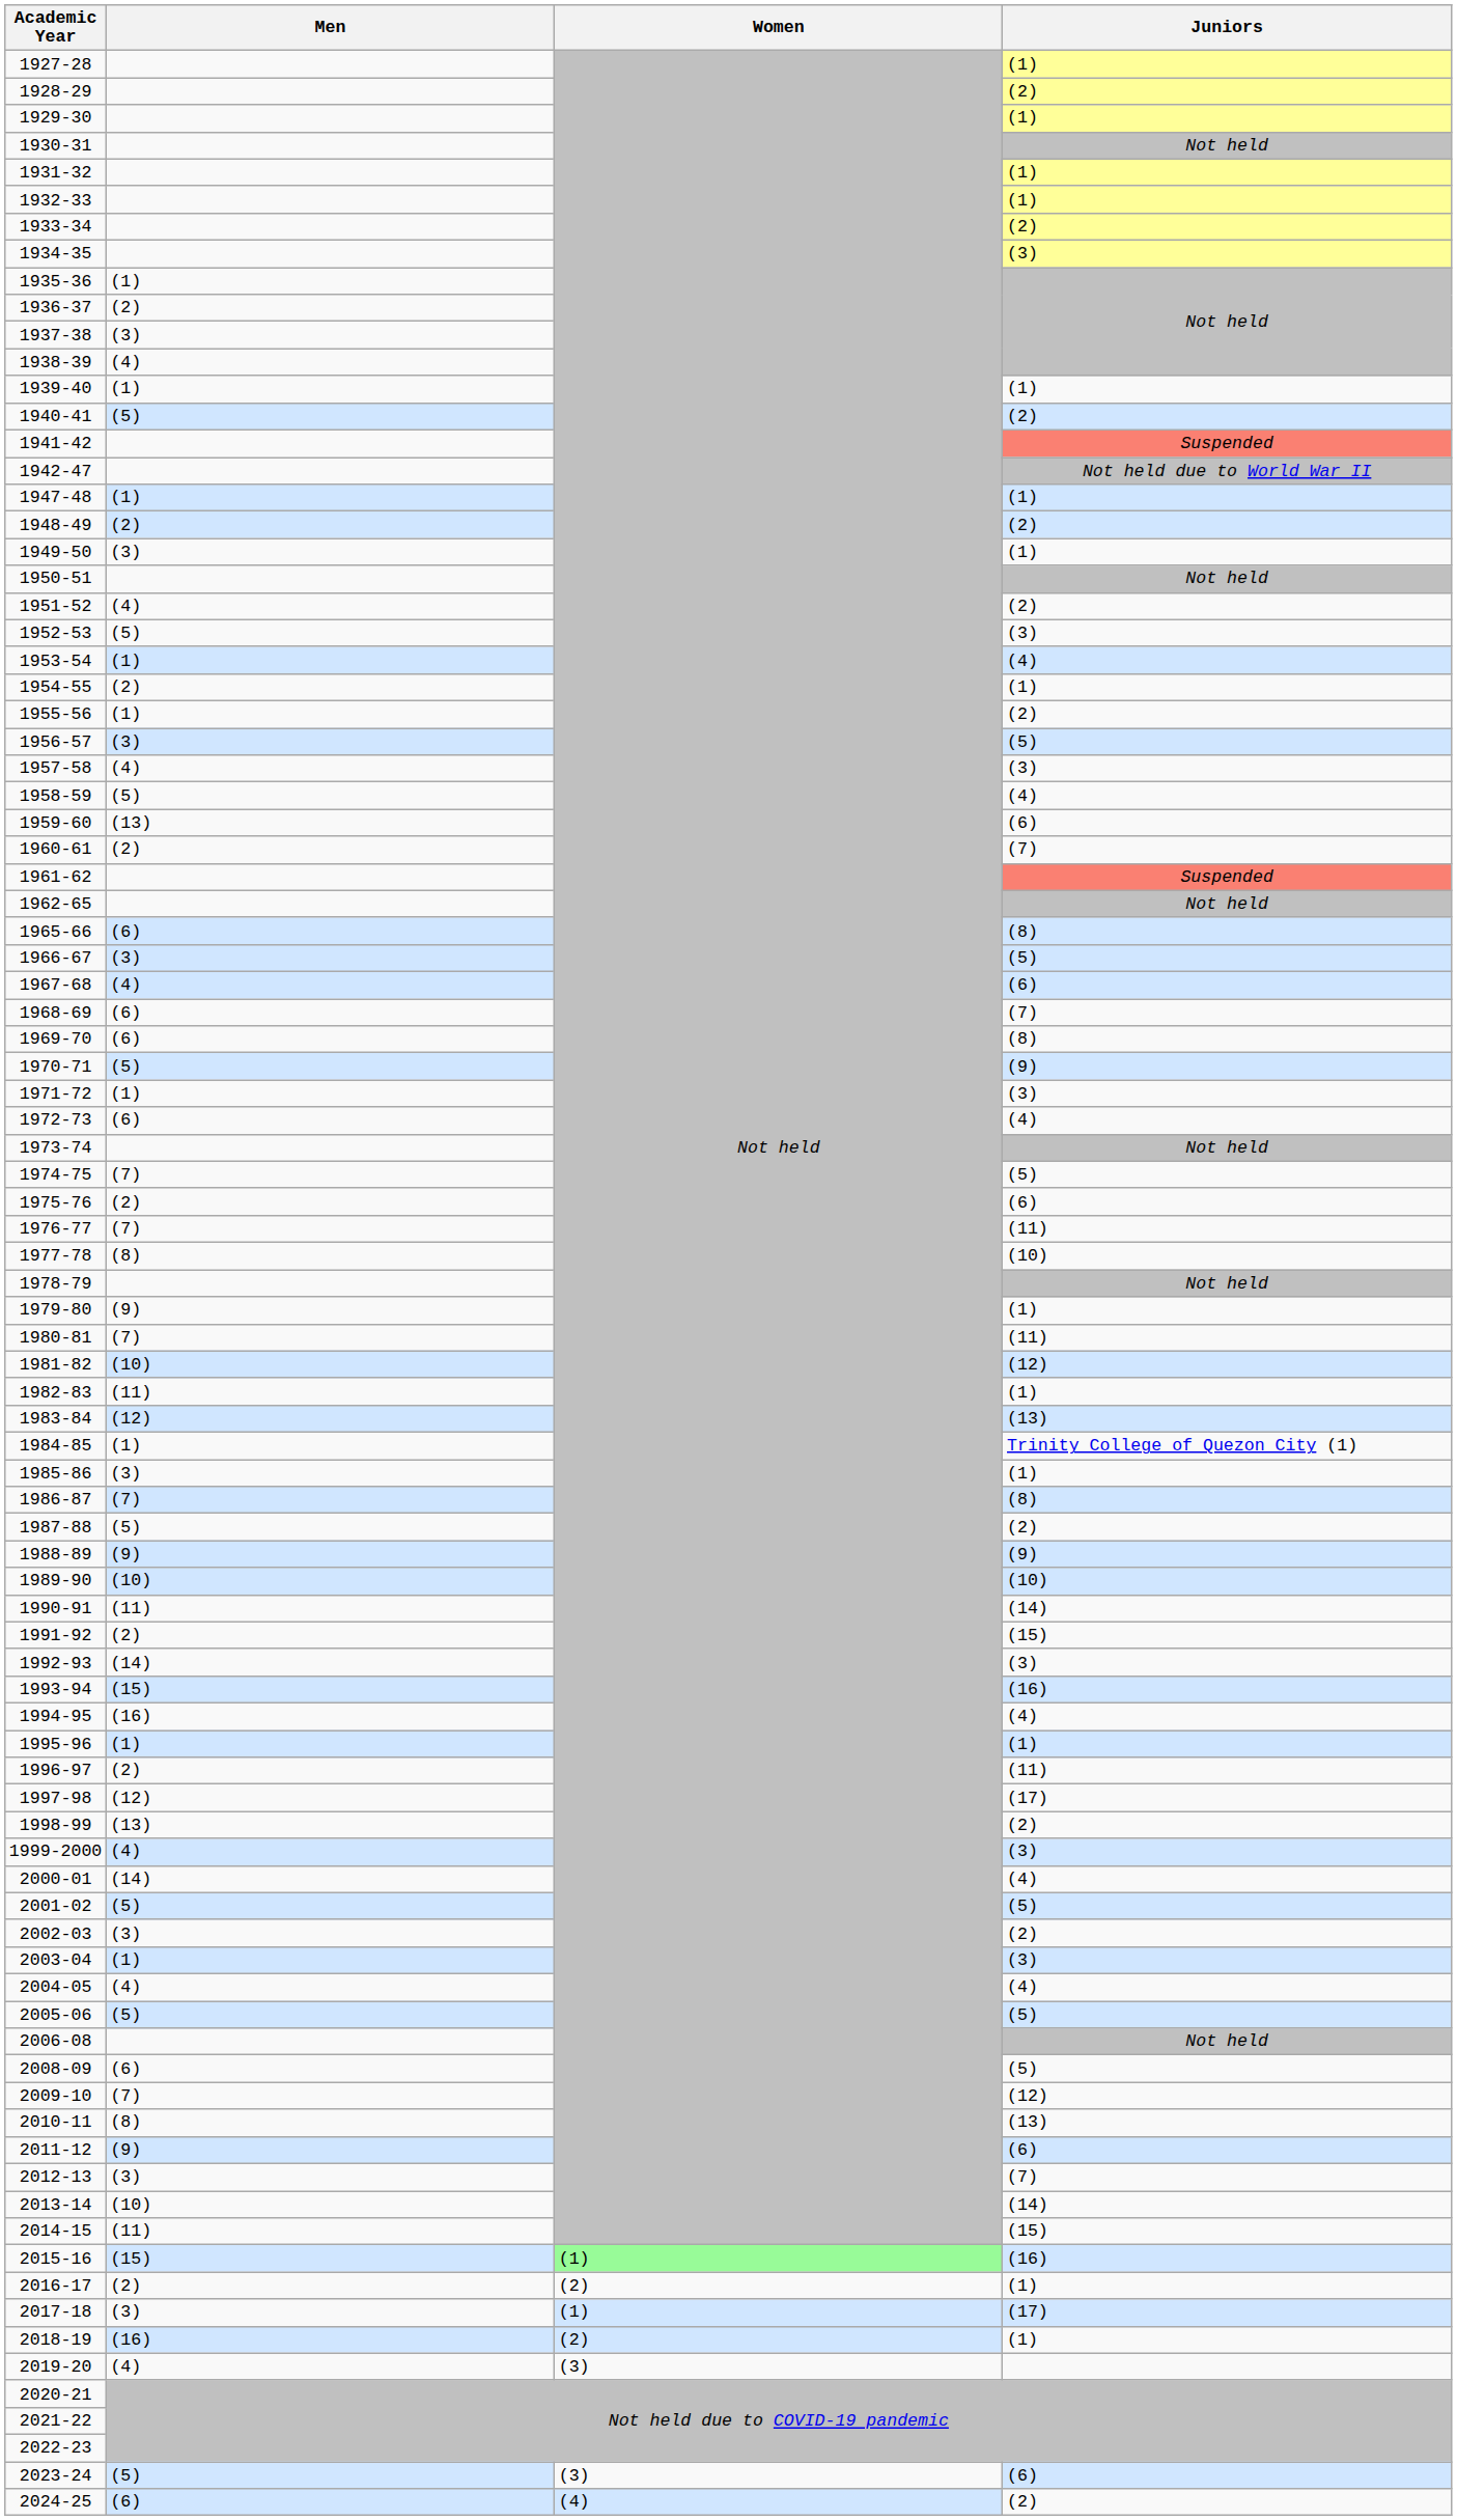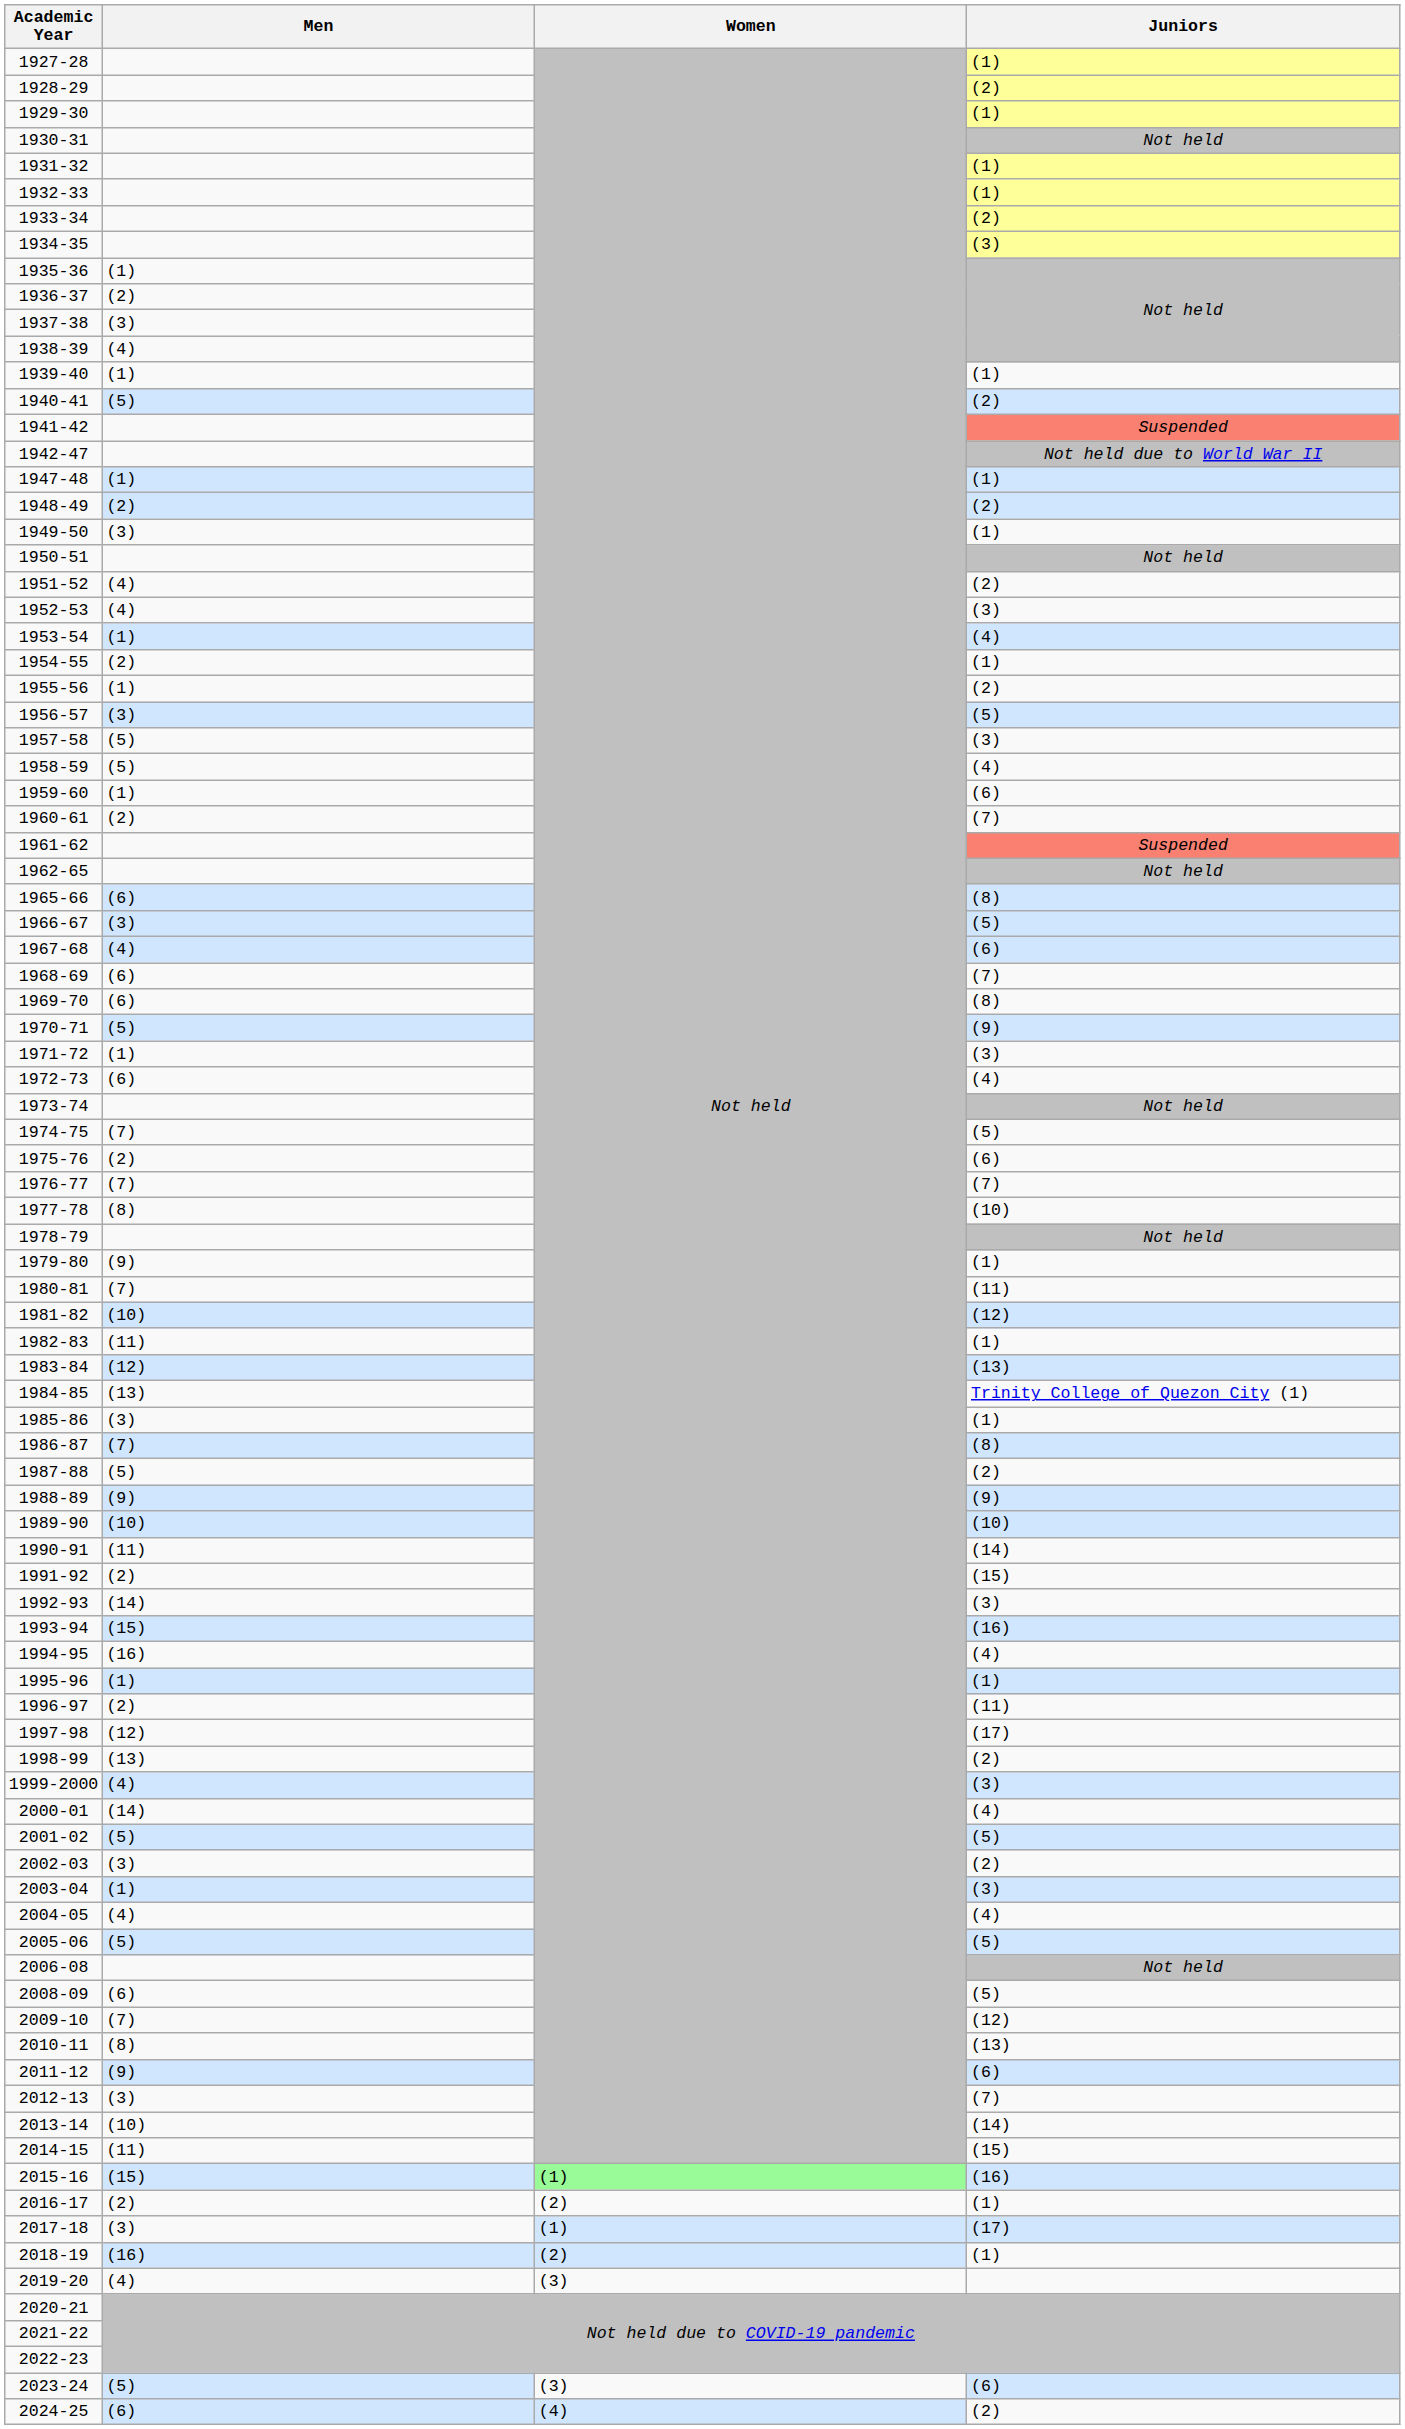1952-53 | Men: (5) -> (4)
1957-58 | Men: (4) -> (5)
1959-60 | Men: (13) -> (1)
1976-77 | Juniors: (11) -> (7)
1984-85 | Men: (1) -> (13)
